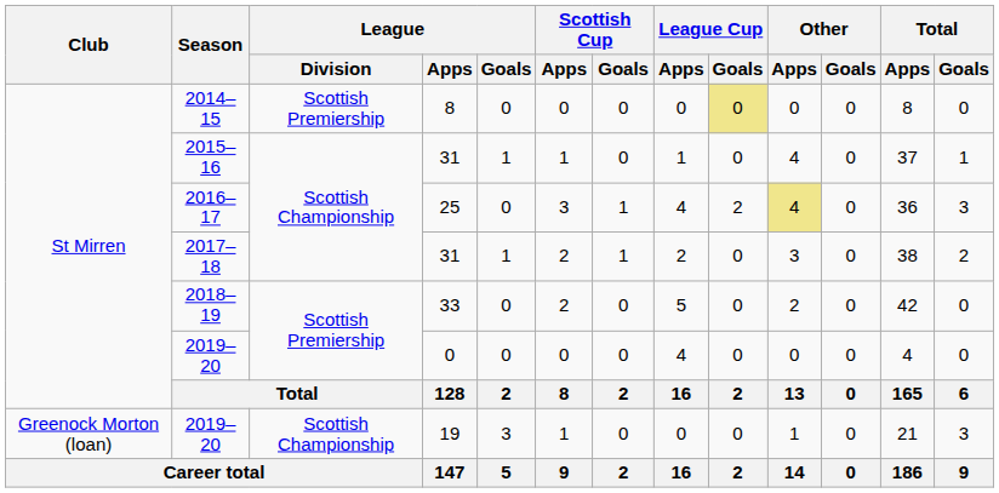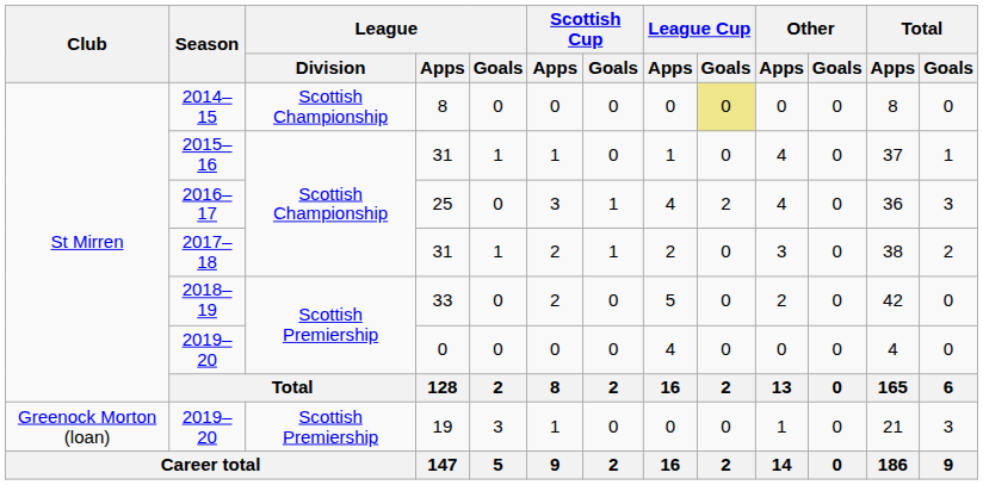2014–15 | League / Division: Scottish Premiership -> Scottish Championship
2016–17 | Other / Apps: khaki background -> no background
2019–20 / 19 | League / Division: Scottish Championship -> Scottish Premiership
